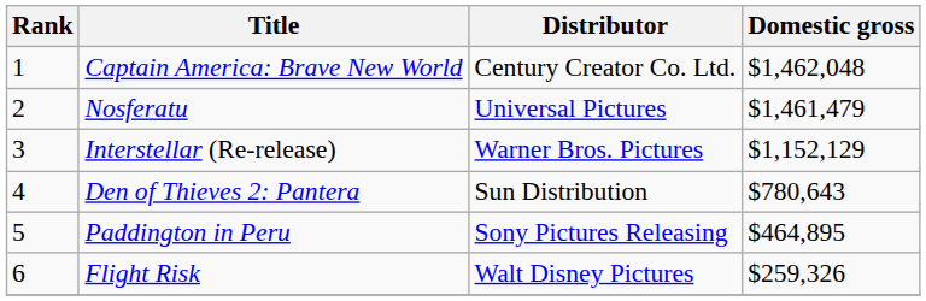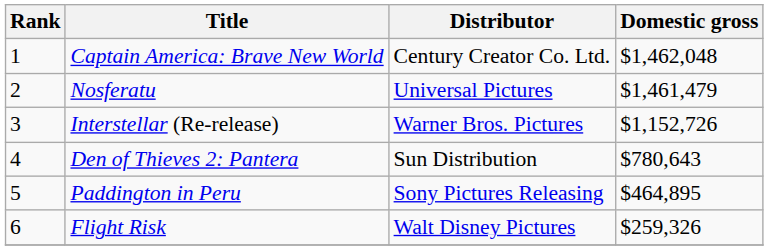Interstellar (Re-release) | Domestic gross: $1,152,129 -> $1,152,726
